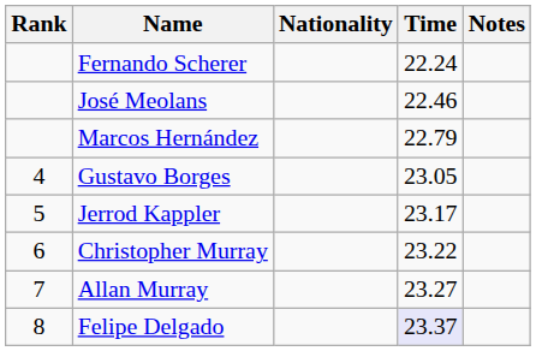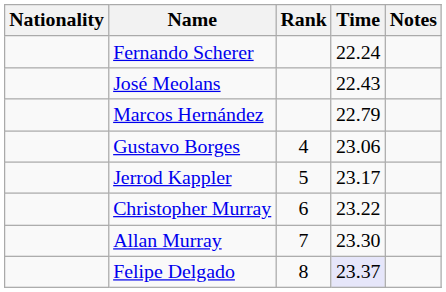columns swapped: Rank <-> Nationality
José Meolans | Time: 22.46 -> 22.43
Gustavo Borges | Time: 23.05 -> 23.06
Allan Murray | Time: 23.27 -> 23.30
